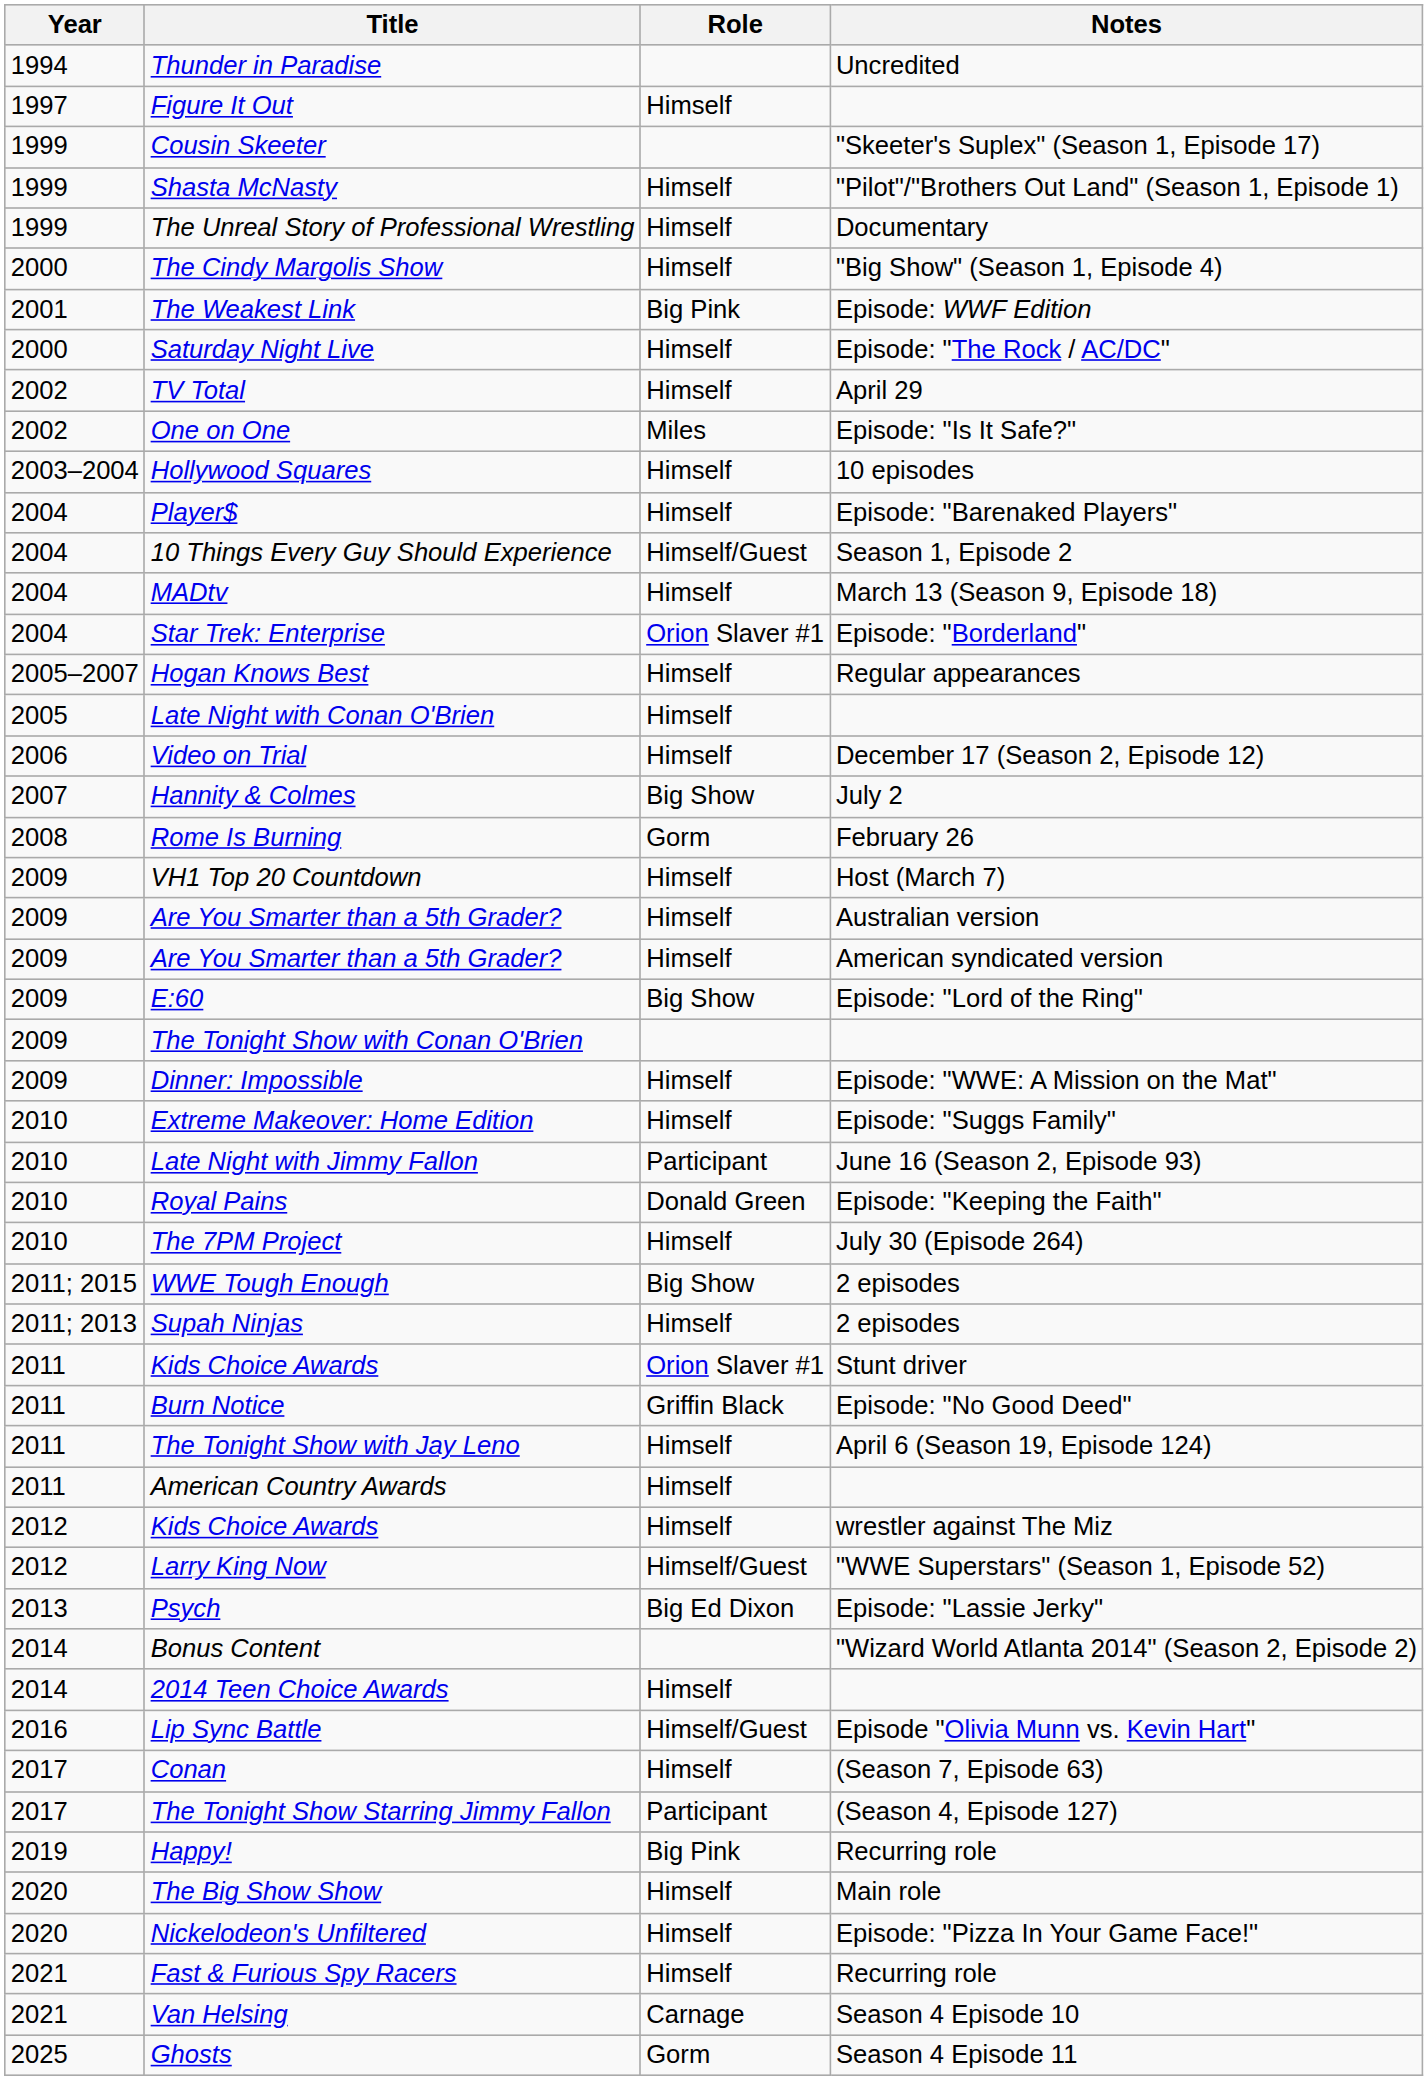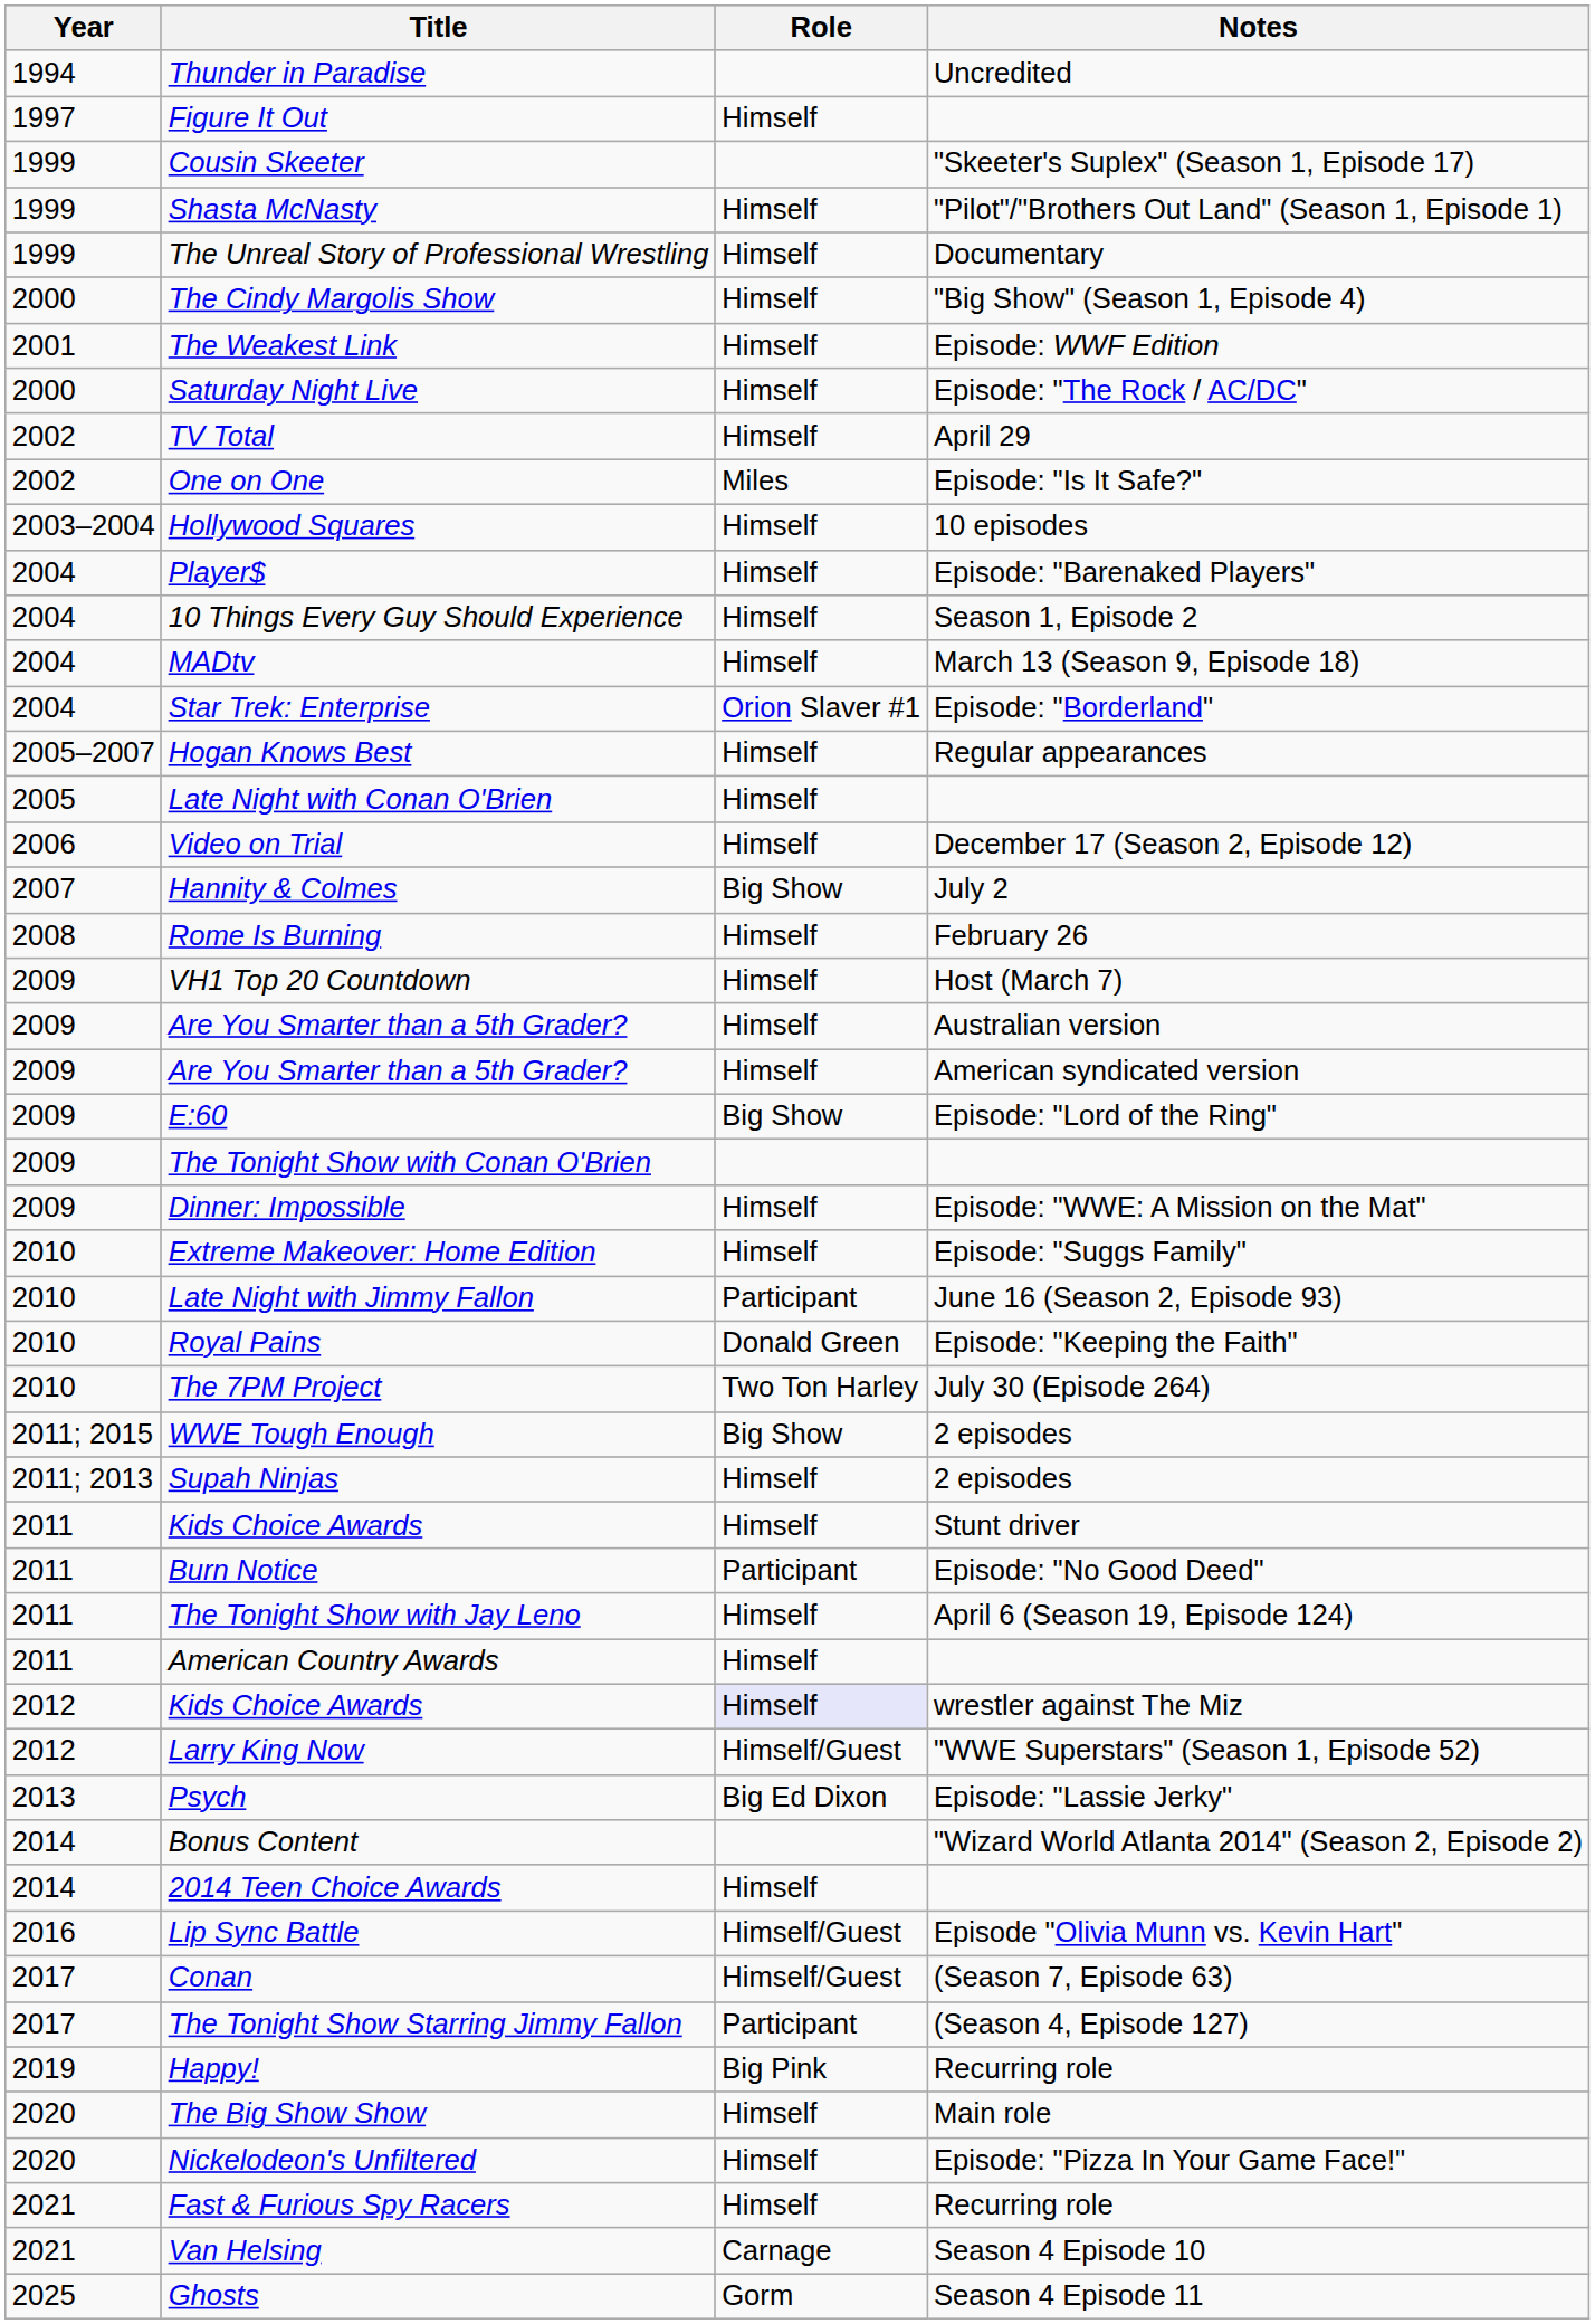The Weakest Link | Role: Big Pink -> Himself
10 Things Every Guy Should Experience | Role: Himself/Guest -> Himself
Rome Is Burning | Role: Gorm -> Himself
The 7PM Project | Role: Himself -> Two Ton Harley
Kids Choice Awards / Stunt driver | Role: Orion Slaver #1 -> Himself
Burn Notice | Role: Griffin Black -> Participant
Kids Choice Awards / wrestler against The Miz | Role: no background -> lavender background
Conan | Role: Himself -> Himself/Guest
